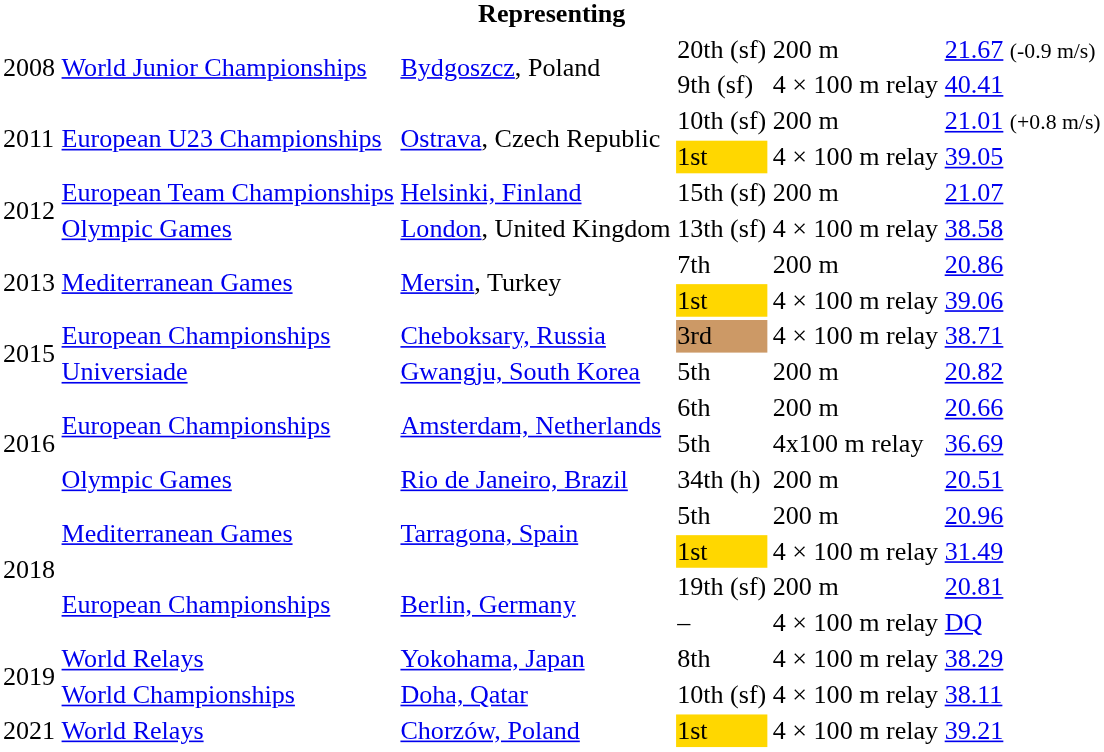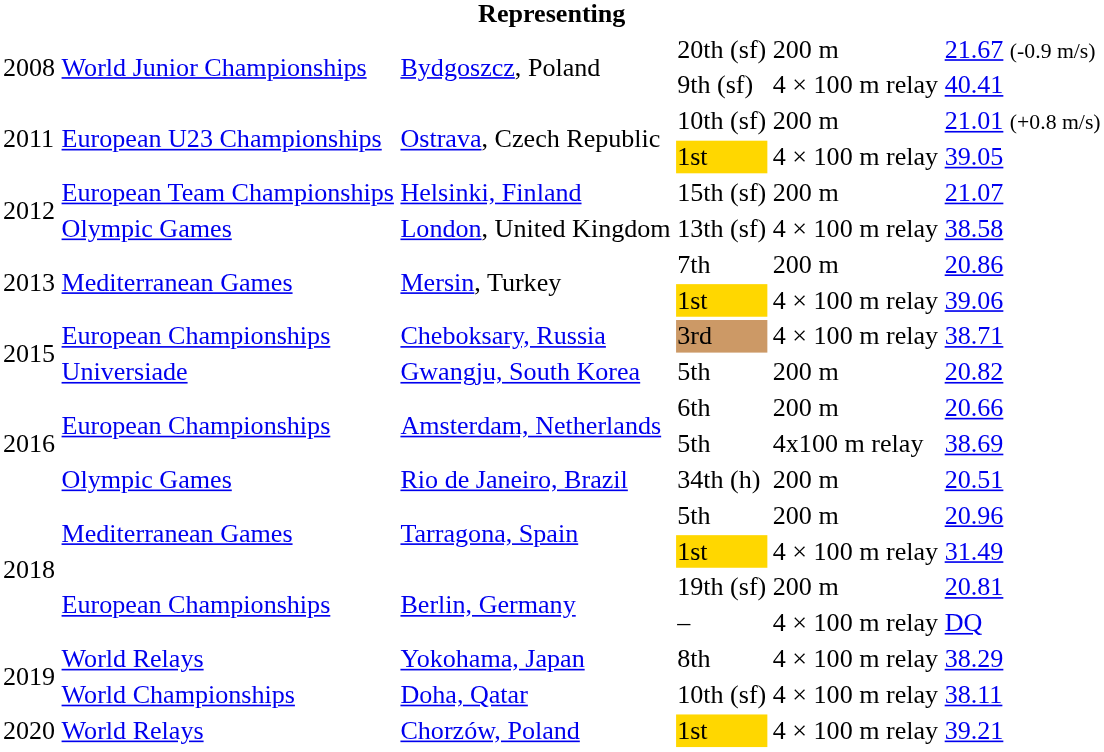Amsterdam, Netherlands / 5th | column 6: 36.69 -> 38.69
Chorzów, Poland | column 1: 2021 -> 2020
